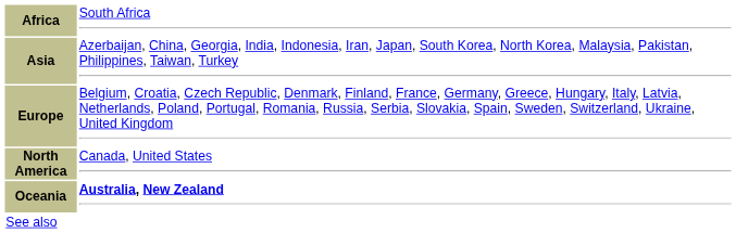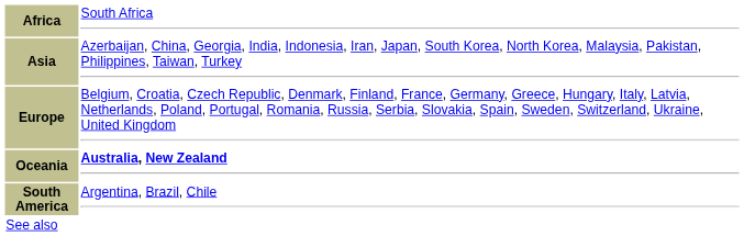- row: North America | Canada, United States
+ row: South America | Argentina, Brazil, Chile
